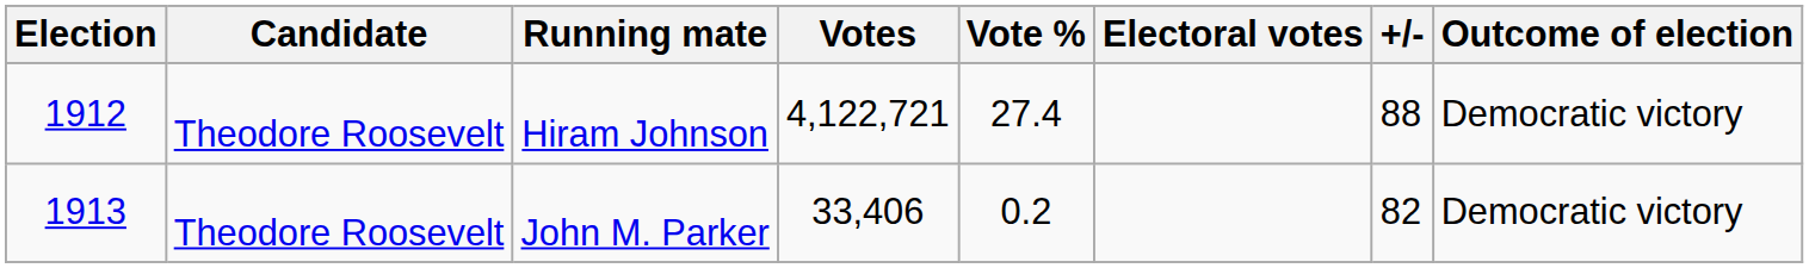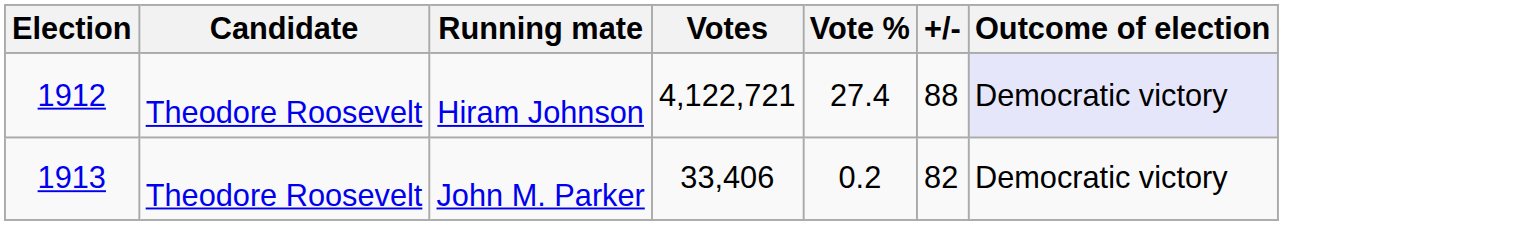- column: Electoral votes
Hiram Johnson | Outcome of election: no background -> lavender background
